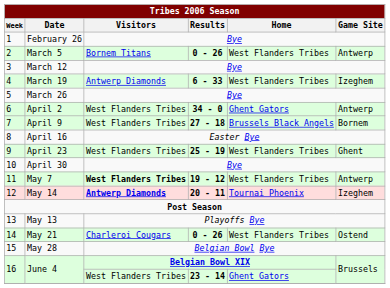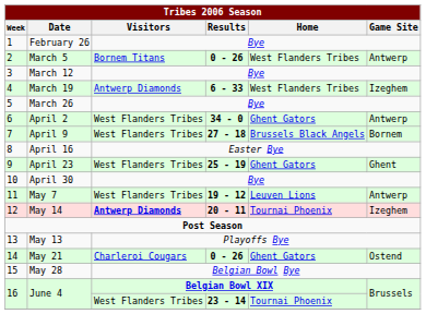April 23 | Tribes 2006 Season / Home: West Flanders Tribes -> Ghent Gators
May 7 | Tribes 2006 Season / Visitors: bold -> normal
May 7 | Tribes 2006 Season / Home: West Flanders Tribes -> Leuven Lions
May 21 | Tribes 2006 Season / Home: West Flanders Tribes -> Ghent Gators
June 4 / 23 - 14 | Tribes 2006 Season / Home: Ghent Gators -> Tournai Phoenix
